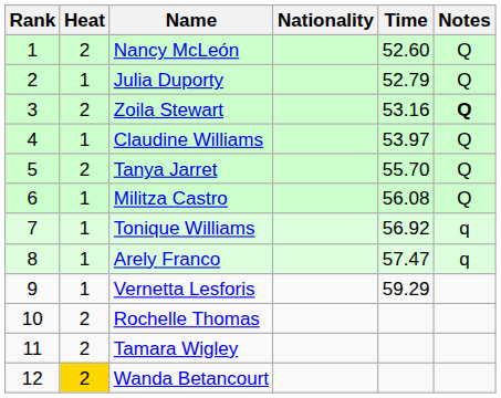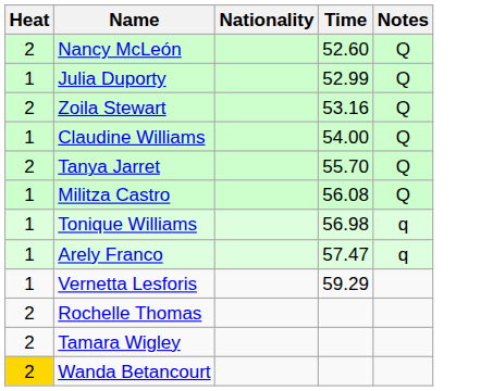- column: Rank | 1 | 2 | 3 | 4 | 5 | 6 | 7 | 8 | 9 | 10 | 11 | 12
Julia Duporty | Time: 52.79 -> 52.99
Zoila Stewart | Notes: bold -> normal
Claudine Williams | Time: 53.97 -> 54.00
Tonique Williams | Time: 56.92 -> 56.98
